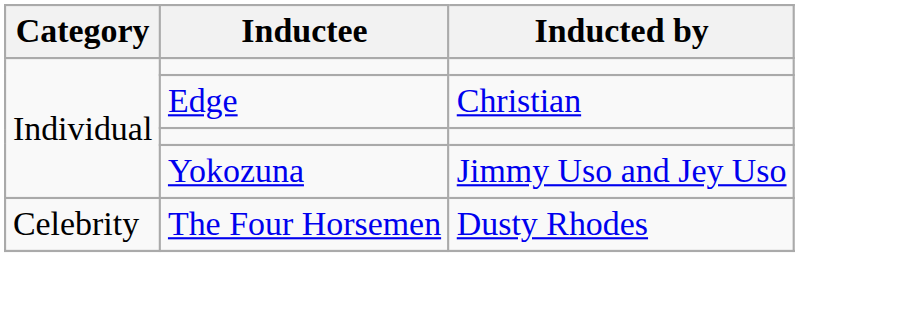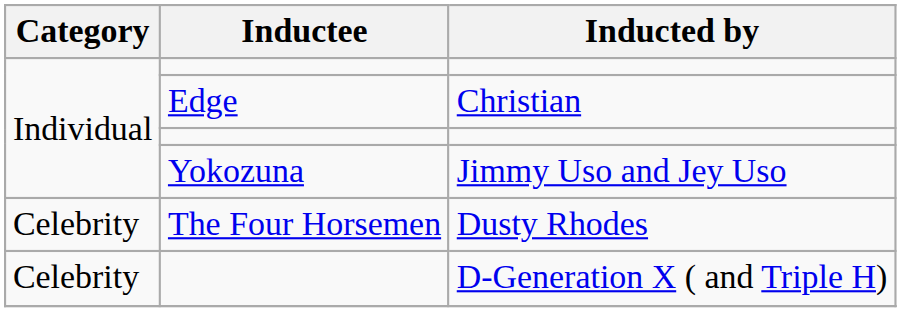+ row: Celebrity | D-Generation X ( and Triple H)
